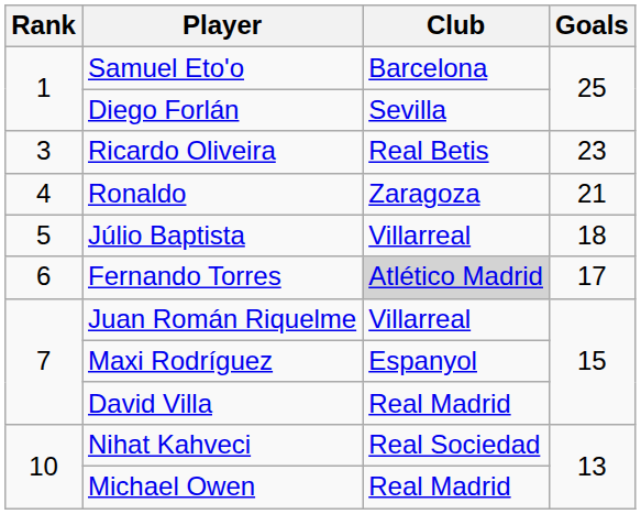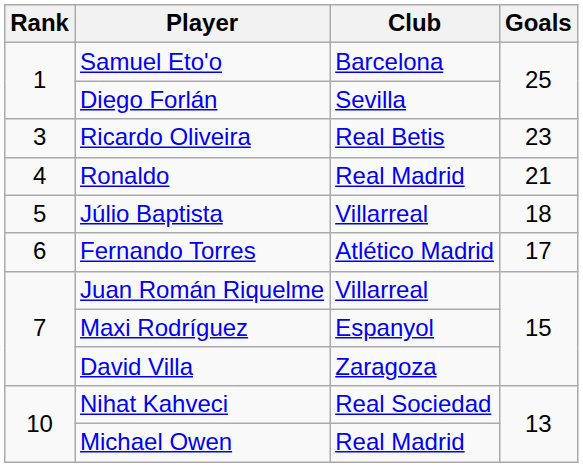Ronaldo | Club: Zaragoza -> Real Madrid
Fernando Torres | Club: lightgrey background -> no background
David Villa | Club: Real Madrid -> Zaragoza
